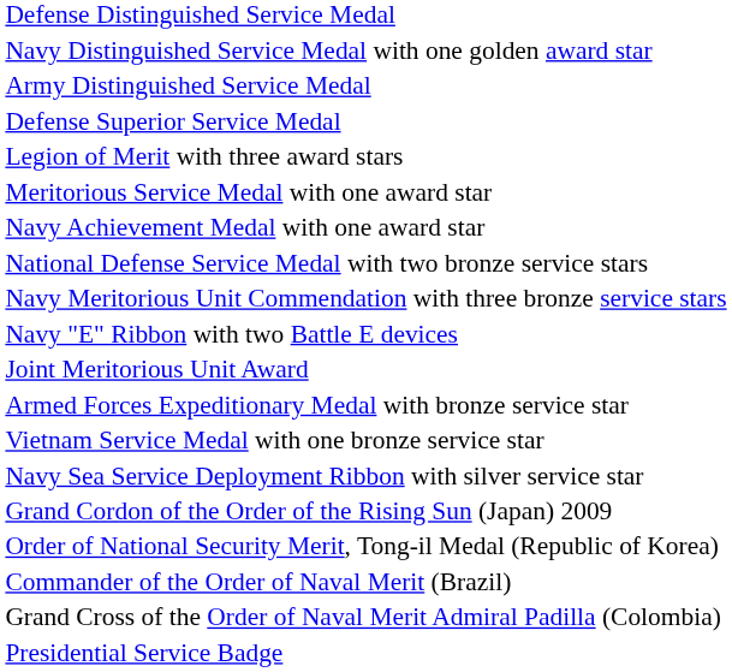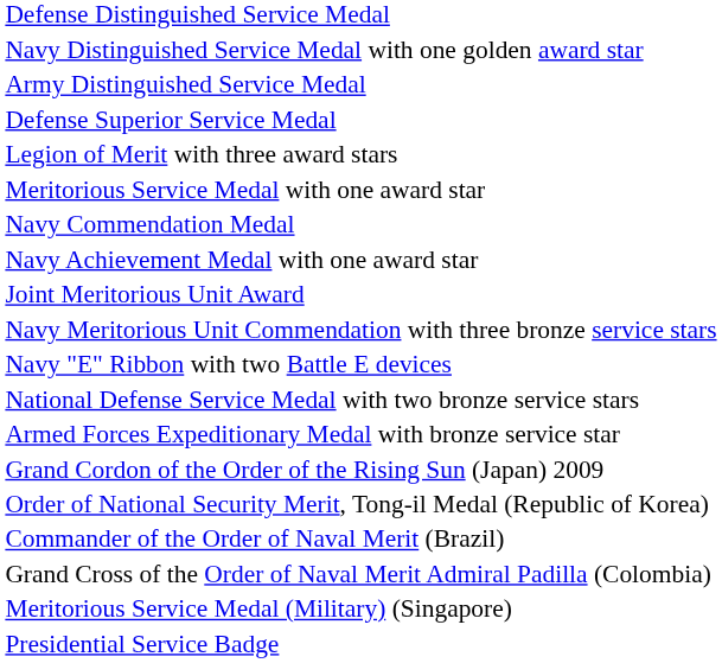+ row: Navy Commendation Medal
rows swapped: Joint Meritorious Unit Award <-> National Defense Service Medal with two bronze service stars
- row: Vietnam Service Medal with one bronze service star
- row: Navy Sea Service Deployment Ribbon with silver service star
+ row: Meritorious Service Medal (Military) (Singapore)
